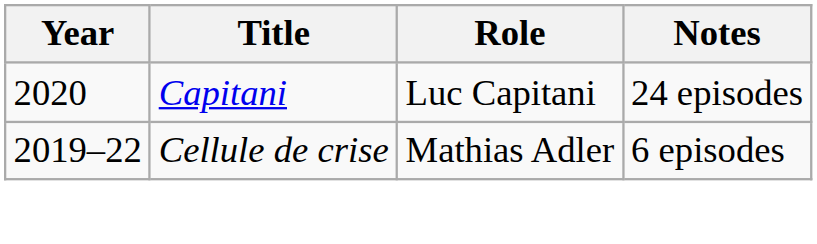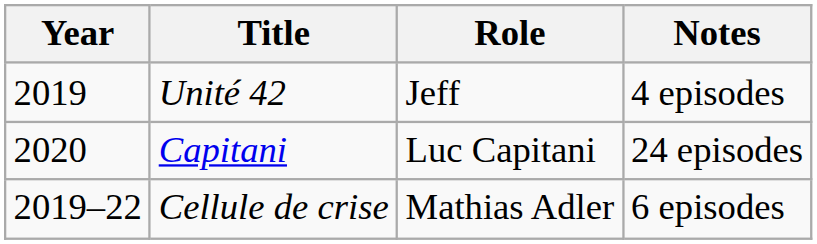+ row: 2019 | Unité 42 | Jeff | 4 episodes
